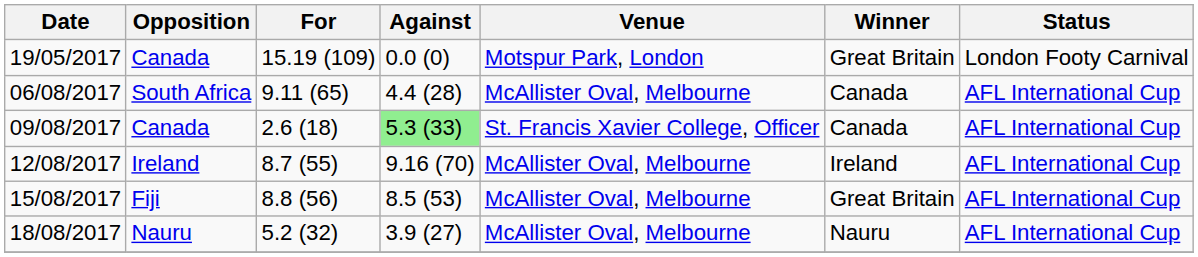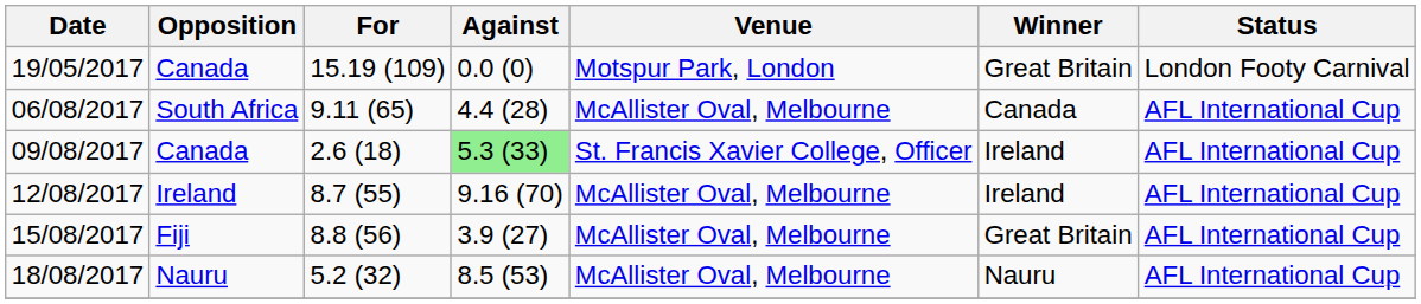09/08/2017 | Winner: Canada -> Ireland
15/08/2017 | Against: 8.5 (53) -> 3.9 (27)
18/08/2017 | Against: 3.9 (27) -> 8.5 (53)
